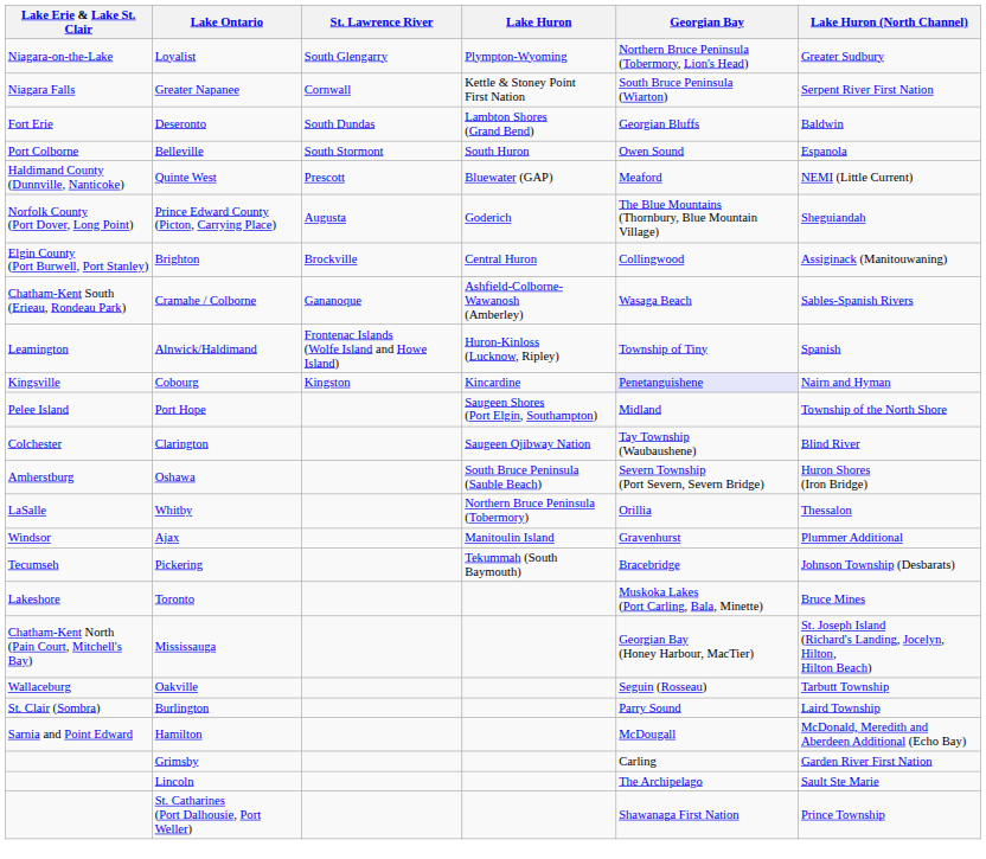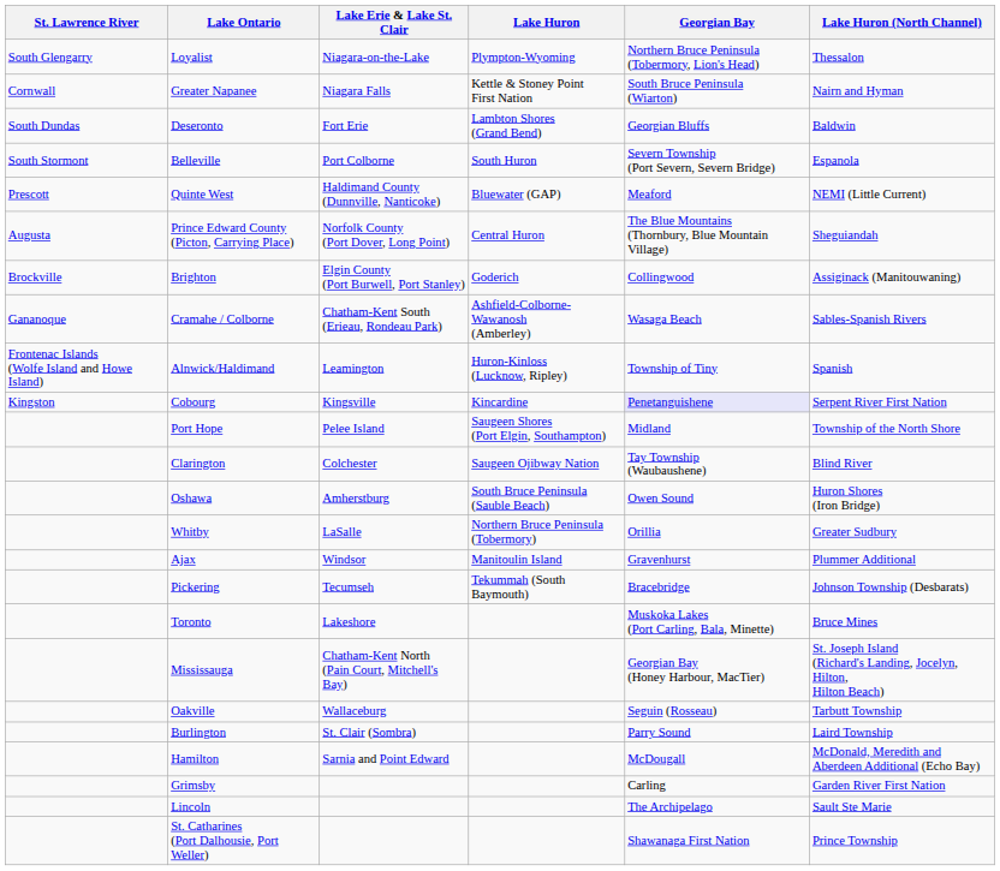columns swapped: St. Lawrence River <-> Lake Erie & Lake St. Clair
Loyalist | Lake Huron (North Channel): Greater Sudbury -> Thessalon
Greater Napanee | Lake Huron (North Channel): Serpent River First Nation -> Nairn and Hyman
Belleville | Georgian Bay: Owen Sound -> Severn Township (Port Severn, Severn Bridge)
Prince Edward County (Picton, Carrying Place) | Lake Huron: Goderich -> Central Huron
Brighton | Lake Huron: Central Huron -> Goderich
Cobourg | Lake Huron (North Channel): Nairn and Hyman -> Serpent River First Nation
Oshawa | Georgian Bay: Severn Township (Port Severn, Severn Bridge) -> Owen Sound
Whitby | Lake Huron (North Channel): Thessalon -> Greater Sudbury
